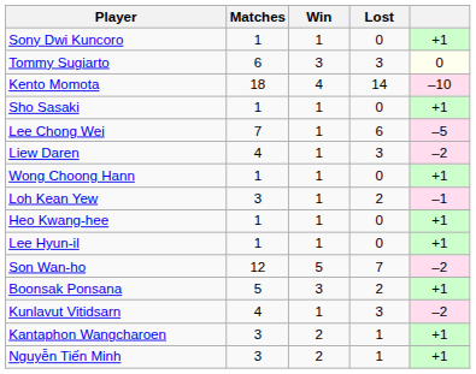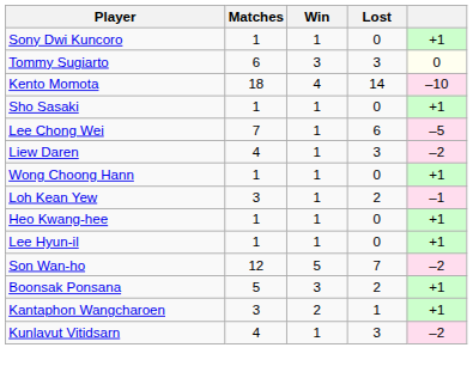rows swapped: Kunlavut Vitidsarn <-> Kantaphon Wangcharoen
- row: Nguyễn Tiến Minh | 3 | 2 | 1 | +1
